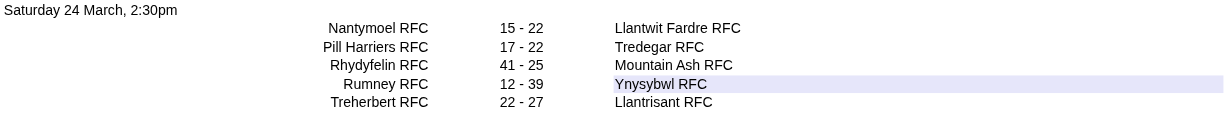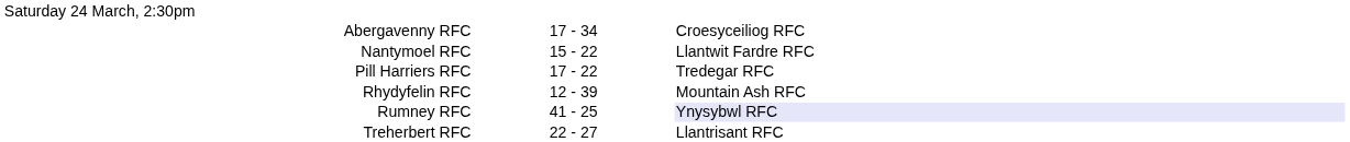+ row: Abergavenny RFC | 17 - 34 | Croesyceiliog RFC
Rhydyfelin RFC | column 2: 41 - 25 -> 12 - 39
Rumney RFC | column 2: 12 - 39 -> 41 - 25
